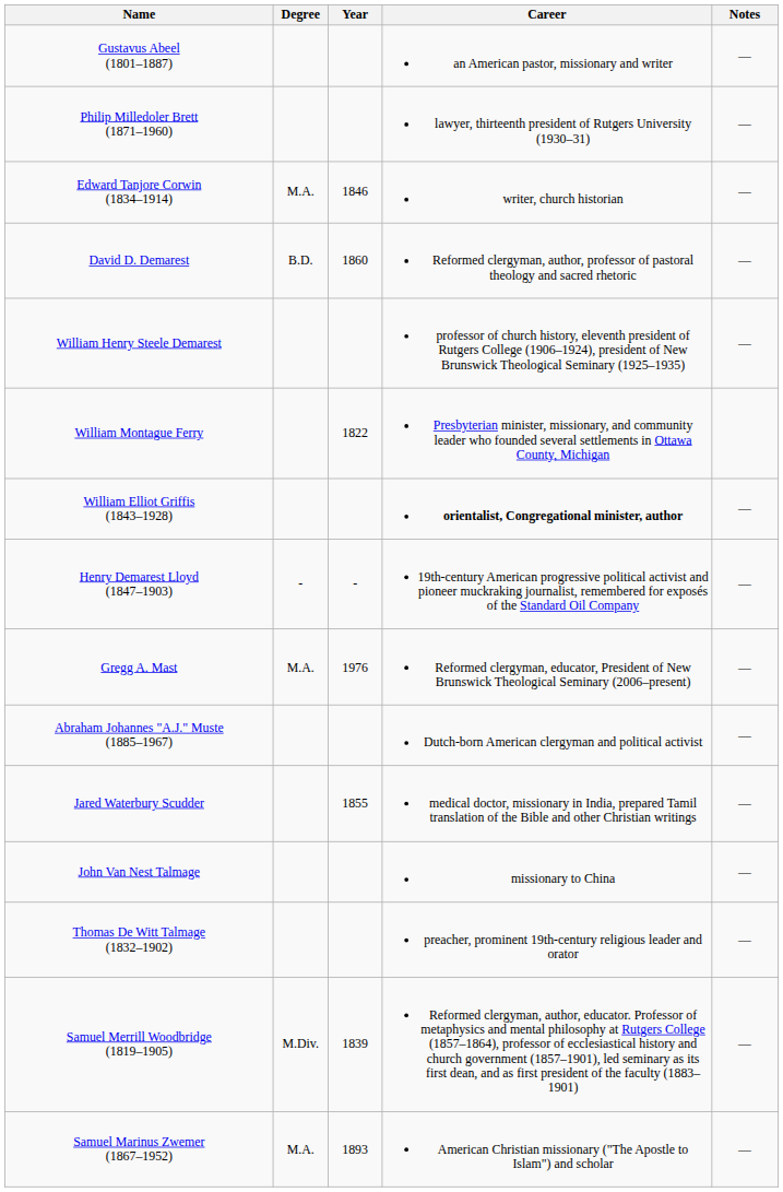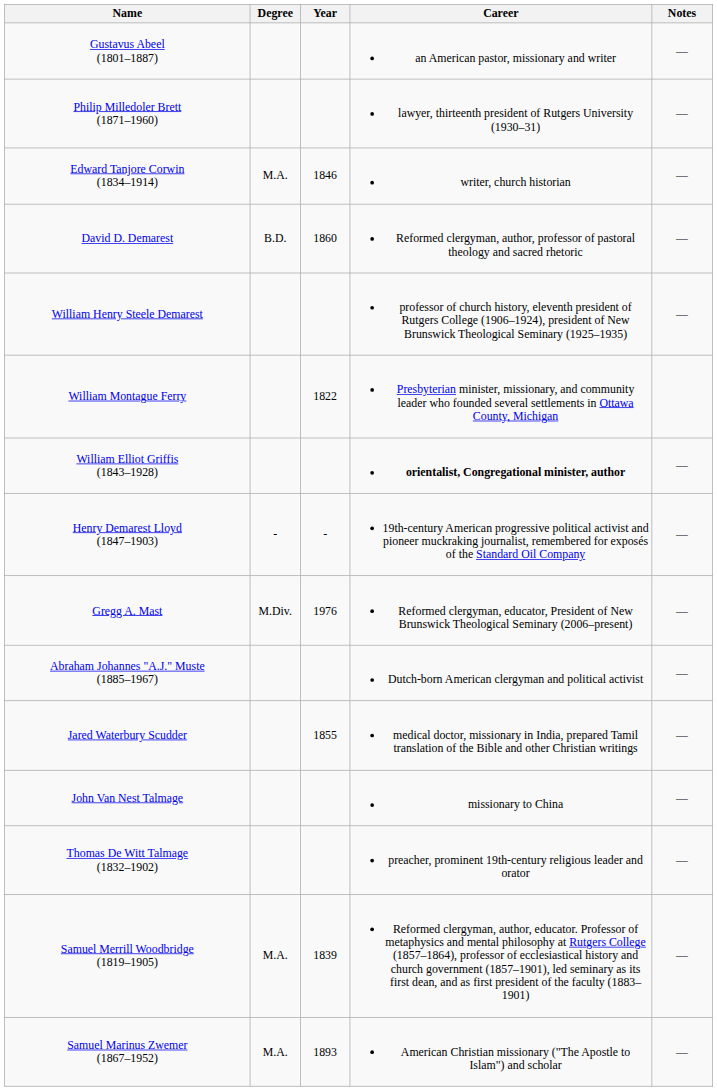Gregg A. Mast | Degree: M.A. -> M.Div.
Samuel Merrill Woodbridge (1819–1905) | Degree: M.Div. -> M.A.
